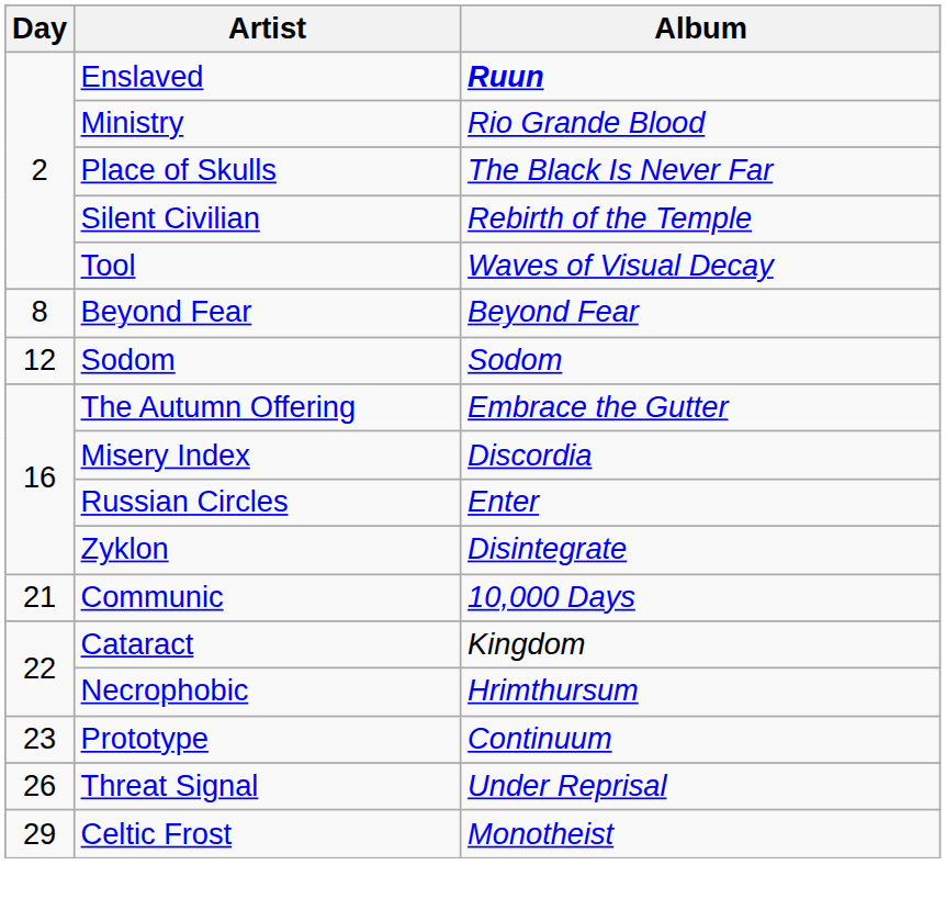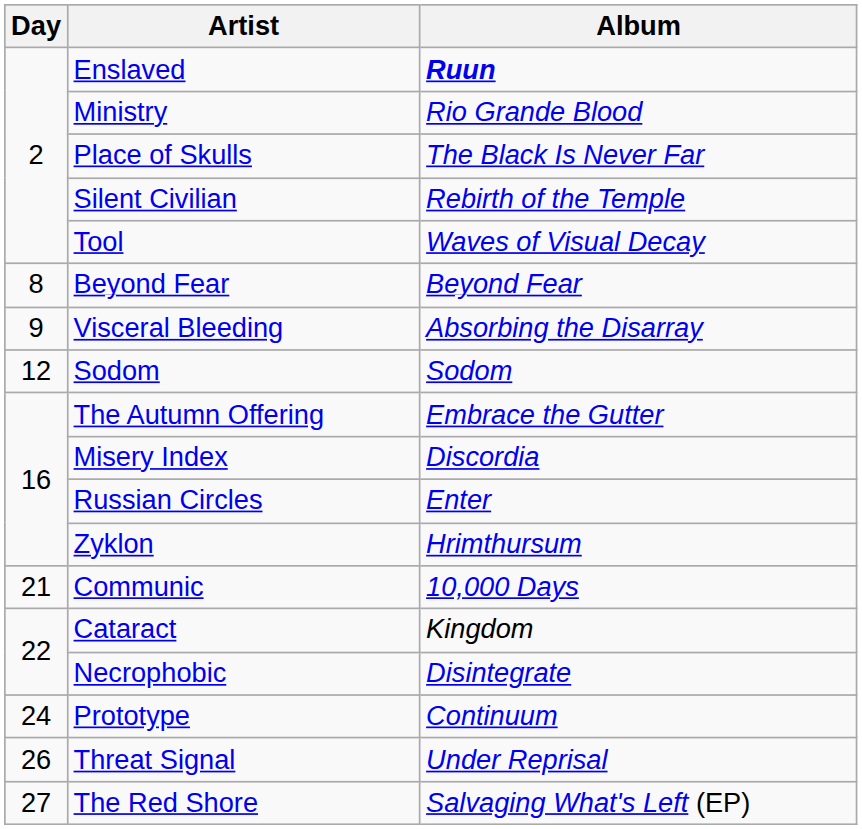+ row: 9 | Visceral Bleeding | Absorbing the Disarray
Zyklon | Album: Disintegrate -> Hrimthursum
Necrophobic | Album: Hrimthursum -> Disintegrate
Prototype | Day: 23 -> 24
+ row: 27 | The Red Shore | Salvaging What's Left (EP)
- row: 29 | Celtic Frost | Monotheist
